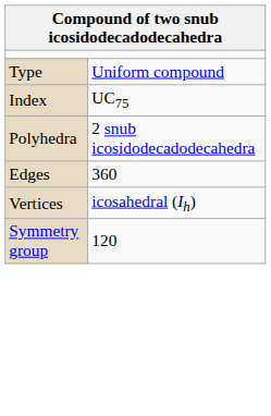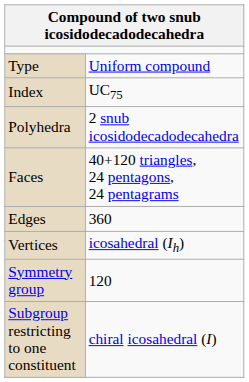+ row: Faces | 40+120 triangles, 24 pentagons, 24 pentagrams
+ row: Subgroup restricting to one constituent | chiral icosahedral (I)
